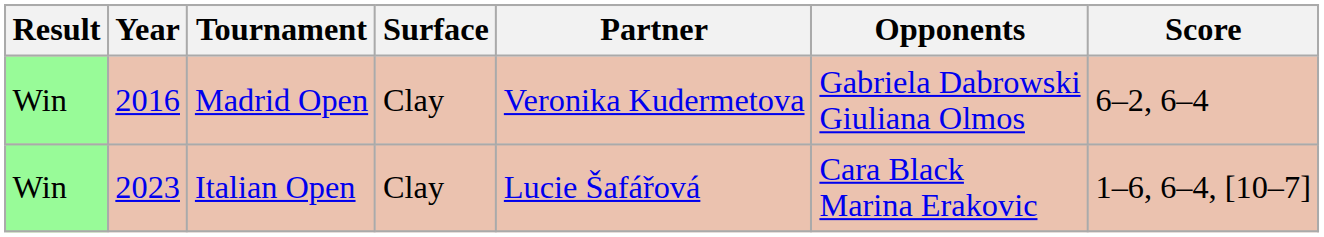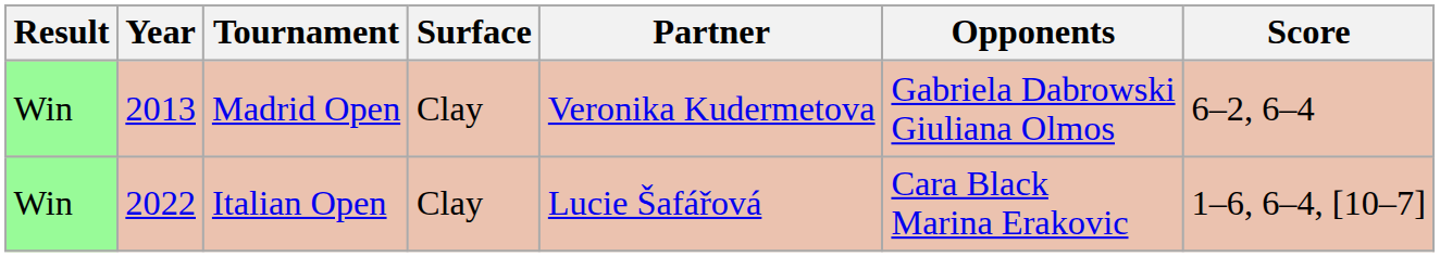Madrid Open | Year: 2016 -> 2013
Italian Open | Year: 2023 -> 2022
